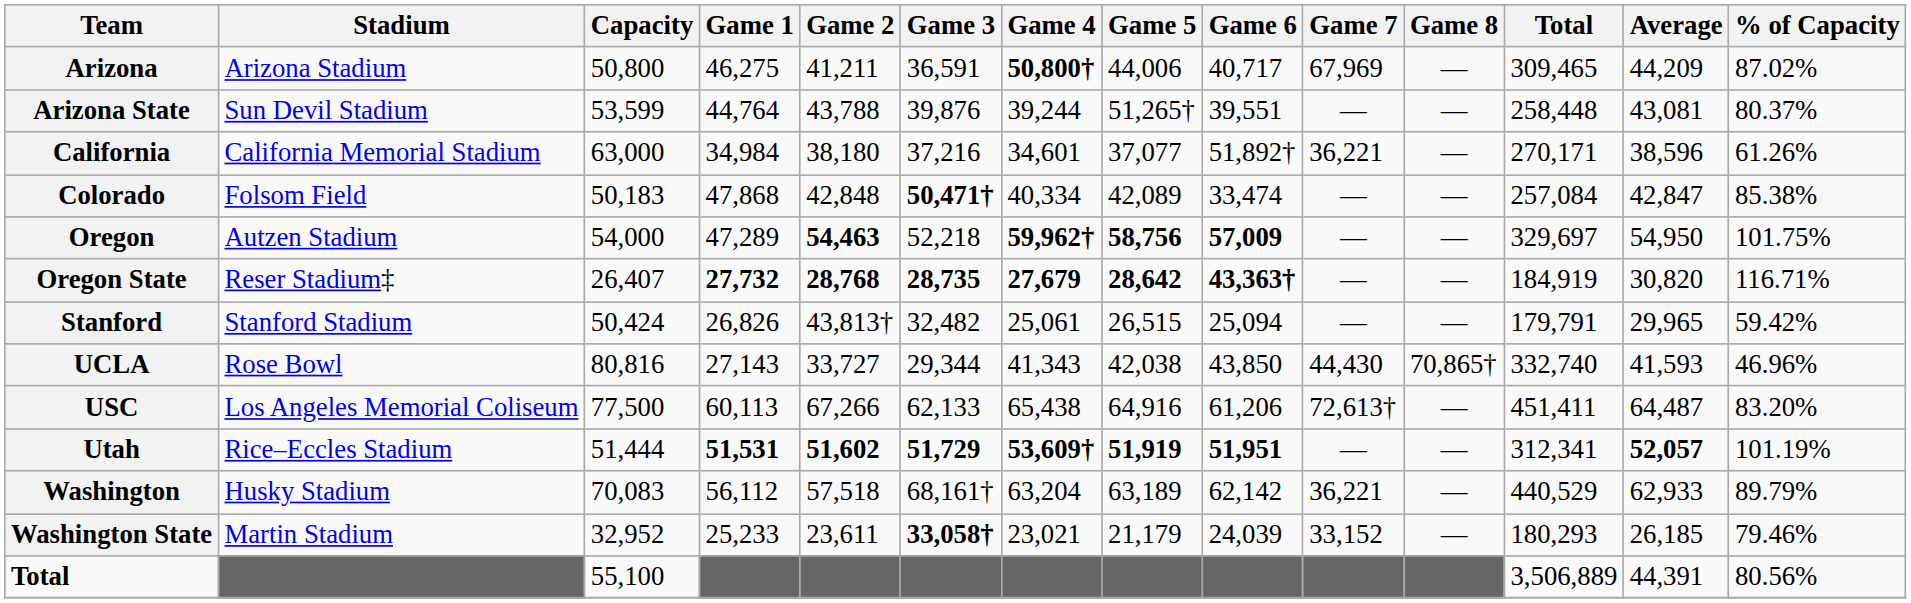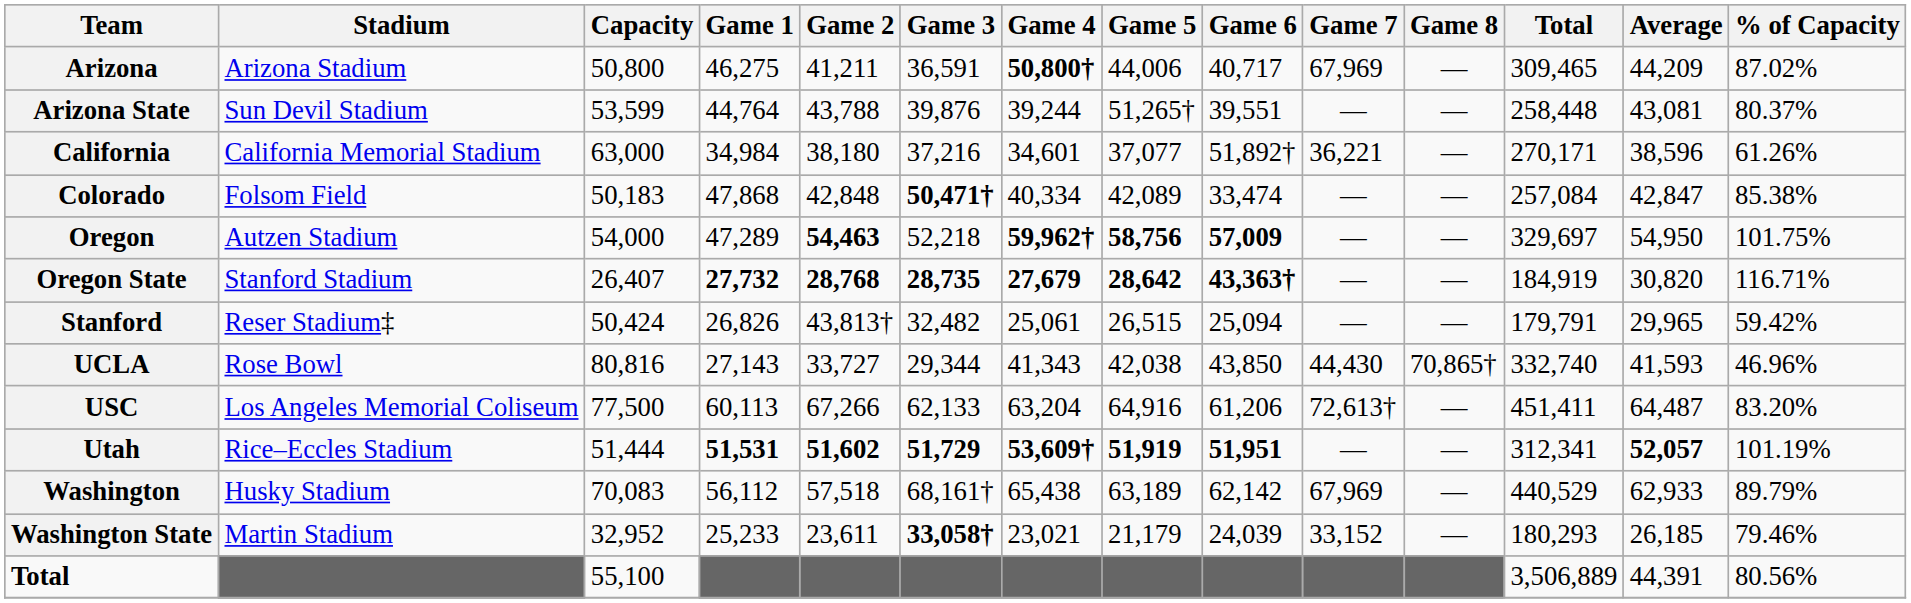Oregon State | Stadium: Reser Stadium‡ -> Stanford Stadium
Stanford | Stadium: Stanford Stadium -> Reser Stadium‡
USC | Game 4: 65,438 -> 63,204
Washington | Game 4: 63,204 -> 65,438
Washington | Game 7: 36,221 -> 67,969
